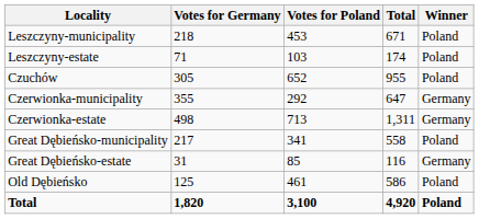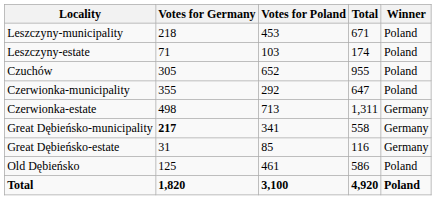Czerwionka-municipality | Winner: Germany -> Poland
Great Dębieńsko-municipality | Votes for Germany: normal -> bold
Great Dębieńsko-municipality | Winner: Poland -> Germany
